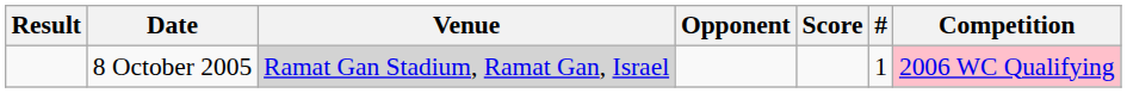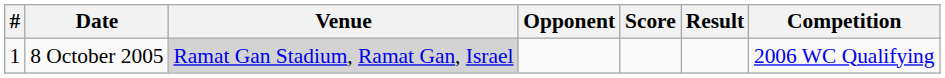columns swapped: # <-> Result
8 October 2005 | Competition: pink background -> no background
